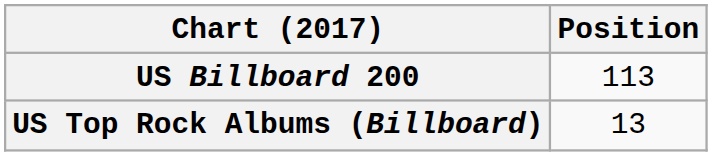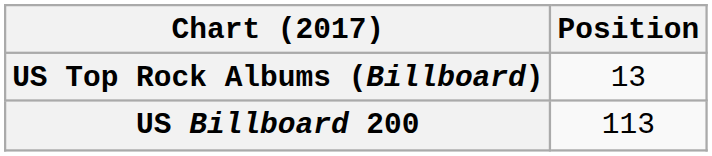rows swapped: US Billboard 200 <-> US Top Rock Albums (Billboard)
